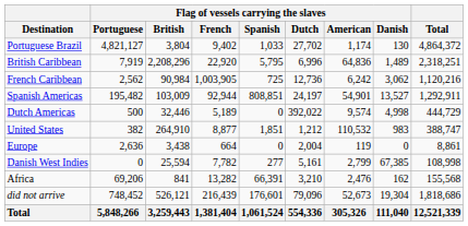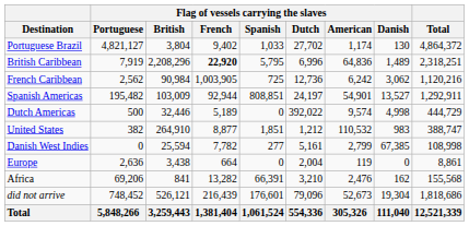British Caribbean | Flag of vessels carrying the slaves / French: normal -> bold
rows swapped: Danish West Indies <-> Europe
